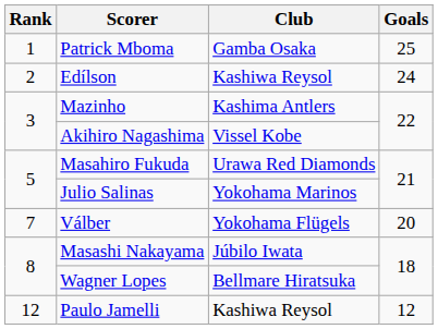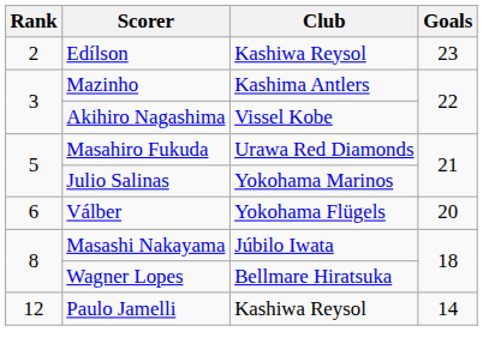- row: 1 | Patrick Mboma | Gamba Osaka | 25
Edílson | Goals: 24 -> 23
Válber | Rank: 7 -> 6
Paulo Jamelli | Goals: 12 -> 14
